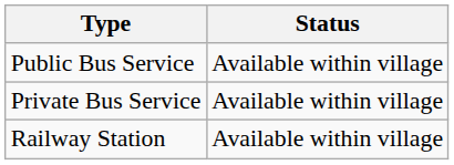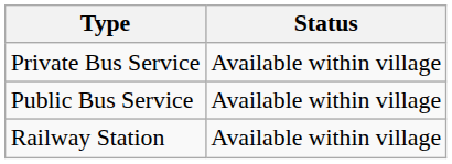rows swapped: Public Bus Service <-> Private Bus Service
